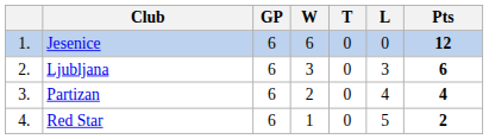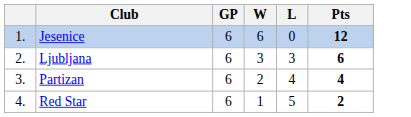- column: T | 0 | 0 | 0 | 0
